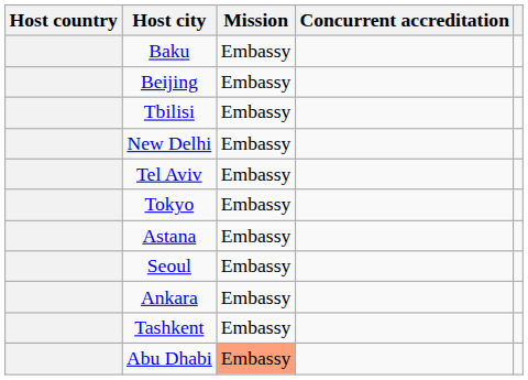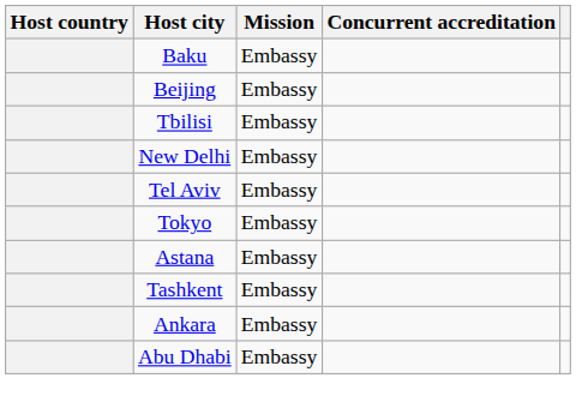- row: Seoul | Embassy
rows swapped: Ankara <-> Tashkent
Abu Dhabi | Mission: lightsalmon background -> no background
